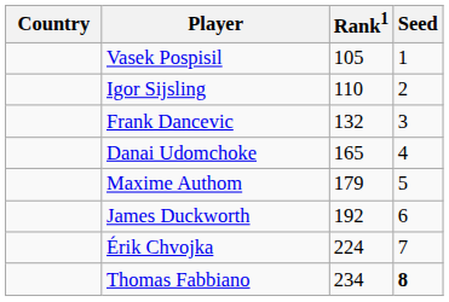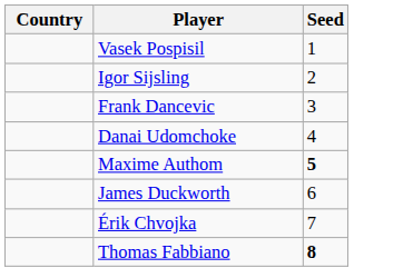- column: Rank1 | 105 | 110 | 132 | 165 | 179 | 192 | 224 | 234
Maxime Authom | Seed: normal -> bold
